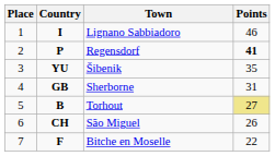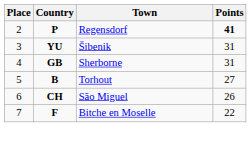- row: 1 | I | Lignano Sabbiadoro | 46
Šibenik | Points: 35 -> 31
Torhout | Points: khaki background -> no background
